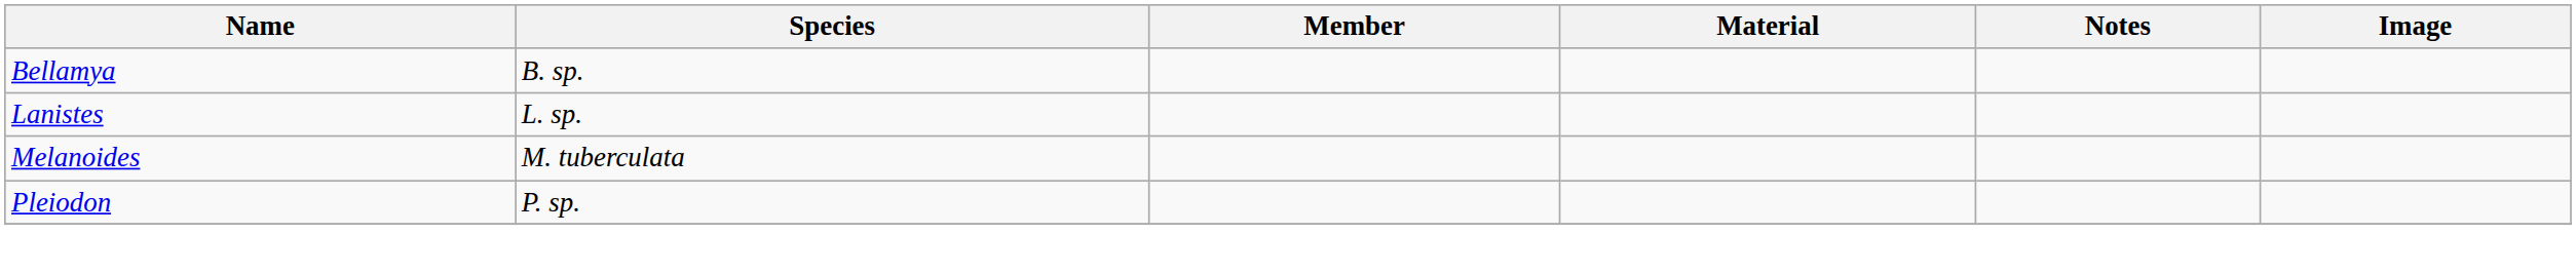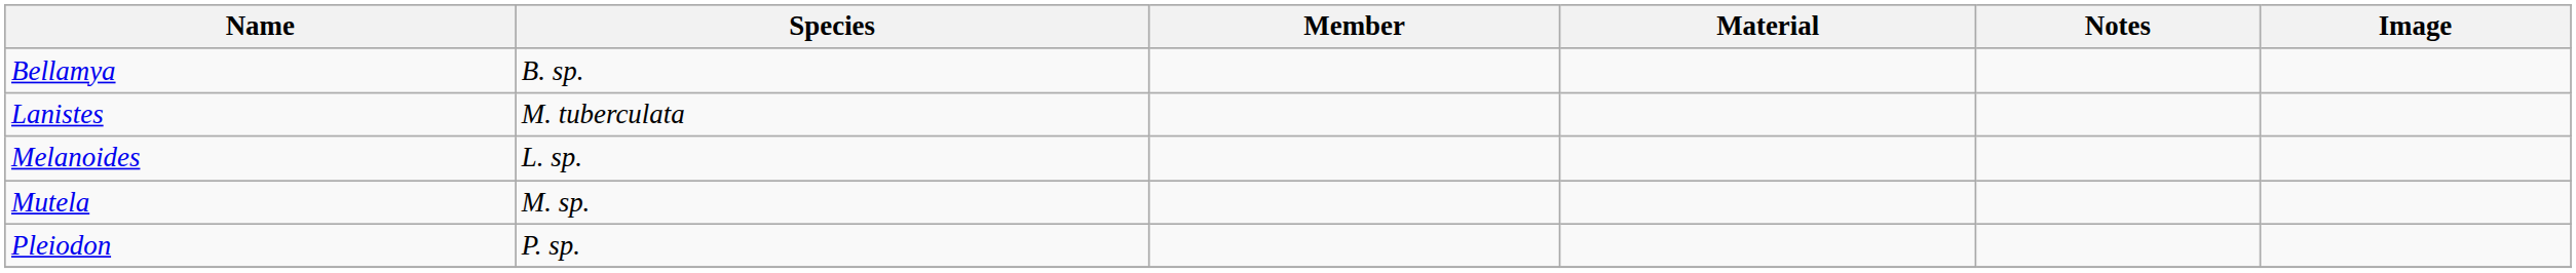Lanistes | Species: L. sp. -> M. tuberculata
Melanoides | Species: M. tuberculata -> L. sp.
+ row: Mutela | M. sp.
